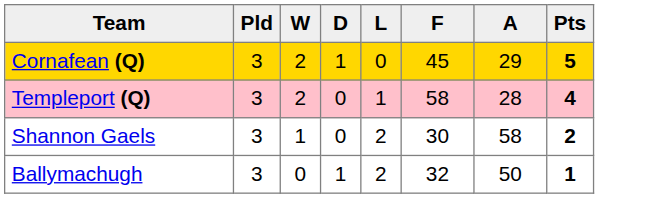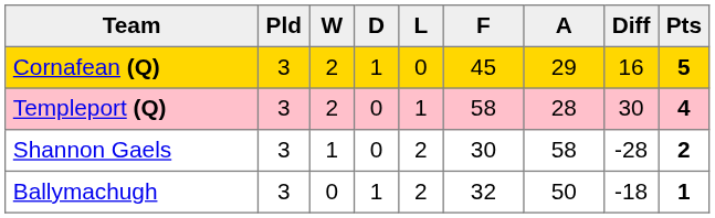+ column: Diff | 16 | 30 | -28 | -18
